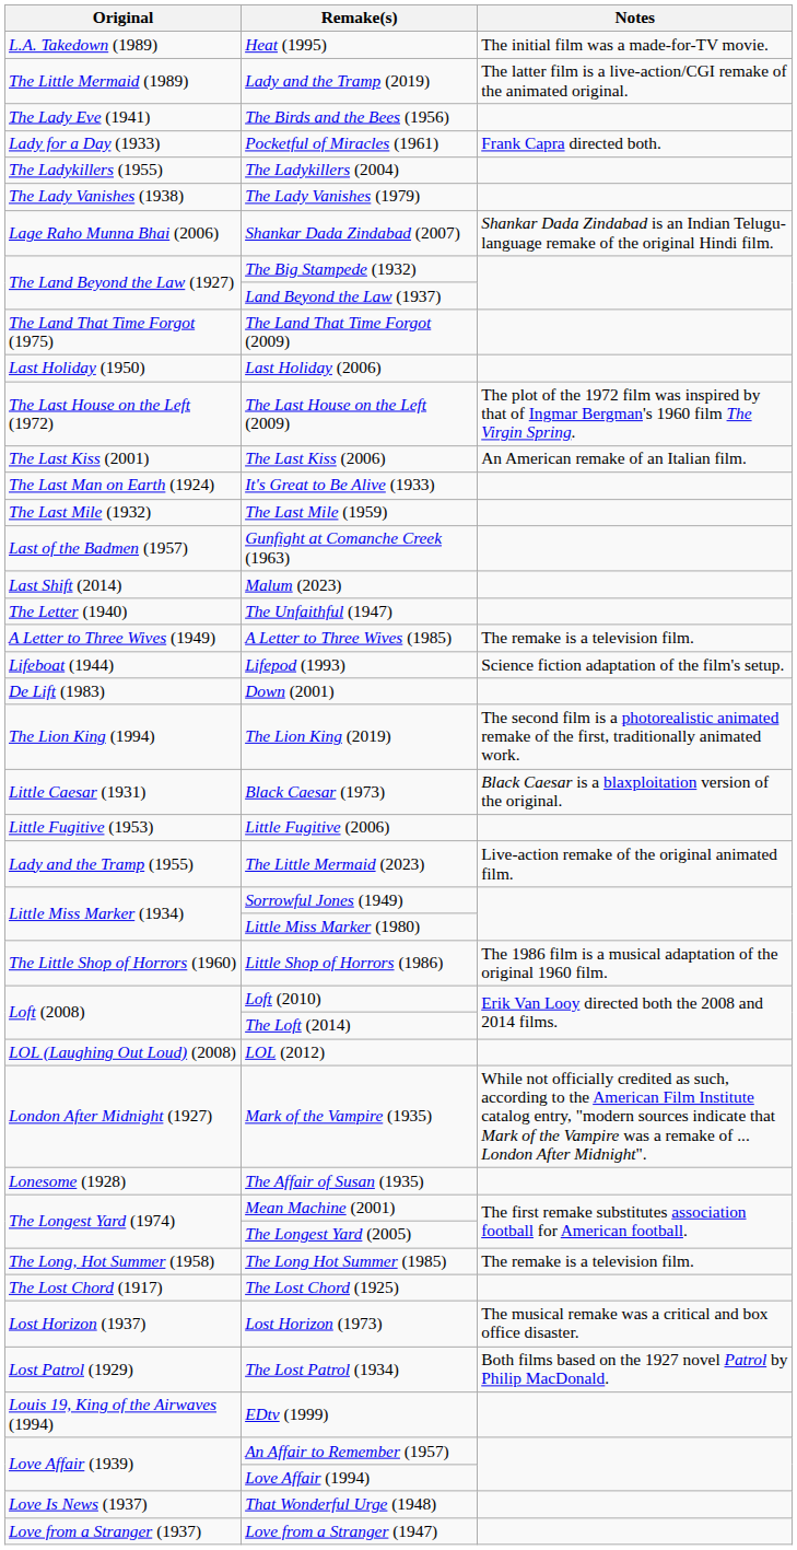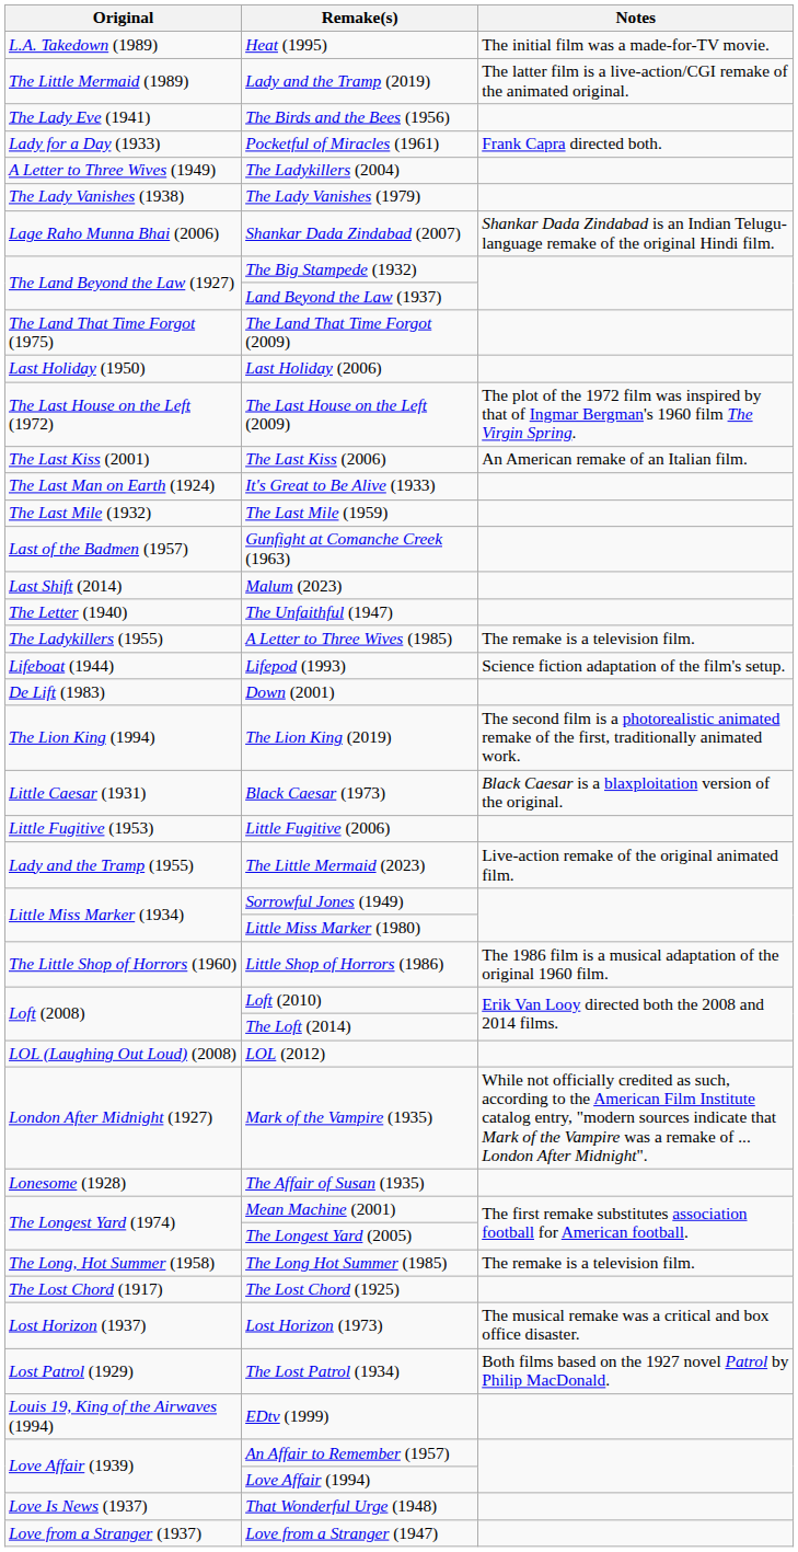The Ladykillers (2004) | Original: The Ladykillers (1955) -> A Letter to Three Wives (1949)
A Letter to Three Wives (1985) | Original: A Letter to Three Wives (1949) -> The Ladykillers (1955)
